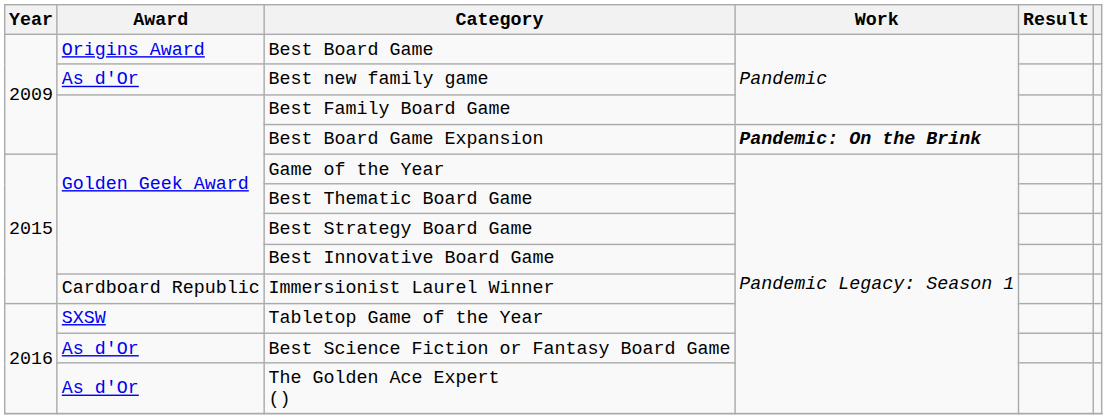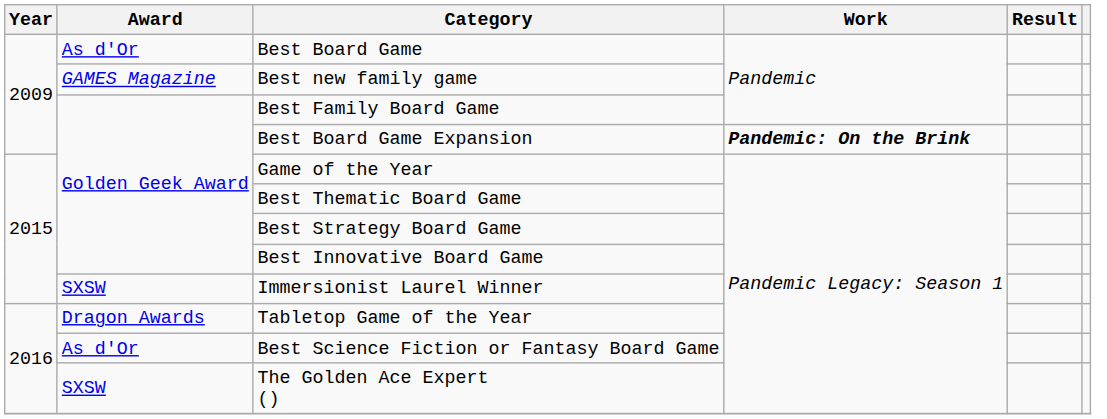Best Board Game | Award: Origins Award -> As d'Or
Best new family game | Award: As d'Or -> GAMES Magazine
Immersionist Laurel Winner | Award: Cardboard Republic -> SXSW
Tabletop Game of the Year | Award: SXSW -> Dragon Awards
The Golden Ace Expert () | Award: As d'Or -> SXSW
